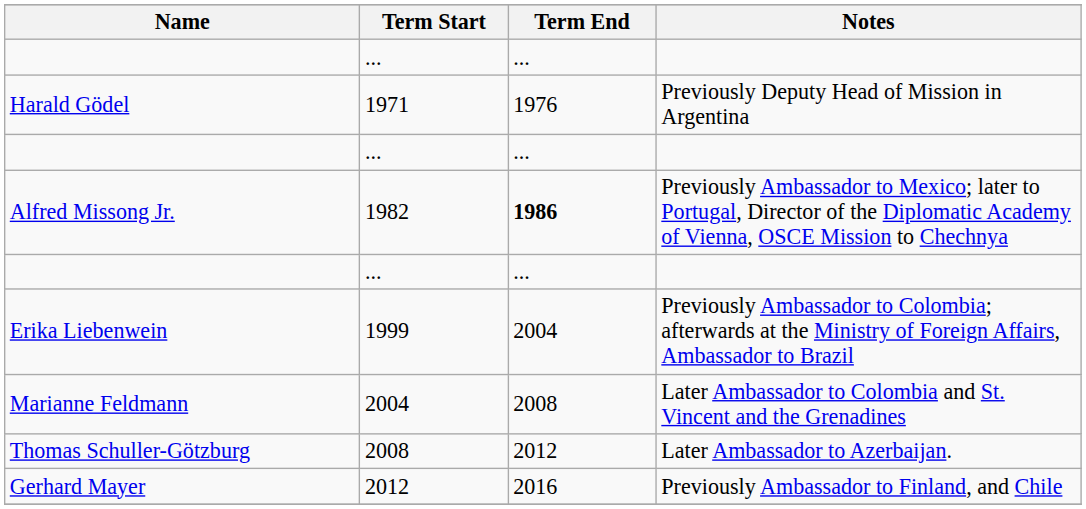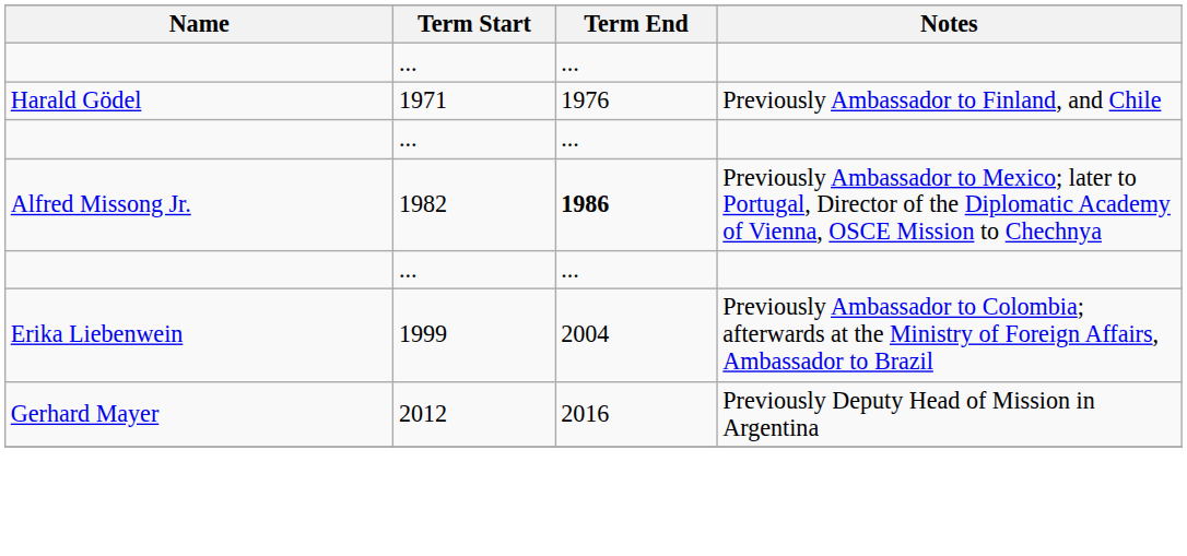Harald Gödel | Notes: Previously Deputy Head of Mission in Argentina -> Previously Ambassador to Finland, and Chile
- row: Marianne Feldmann | 2004 | 2008 | Later Ambassador to Colombia and St. Vincent and the Grenadines
- row: Thomas Schuller-Götzburg | 2008 | 2012 | Later Ambassador to Azerbaijan.
Gerhard Mayer | Notes: Previously Ambassador to Finland, and Chile -> Previously Deputy Head of Mission in Argentina
